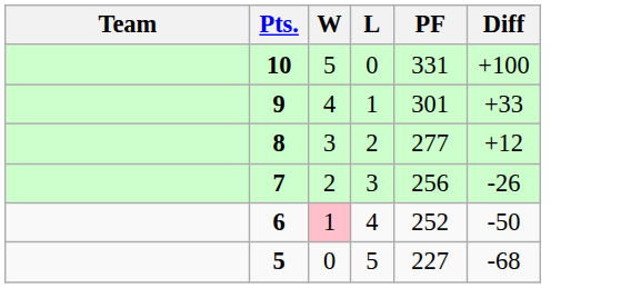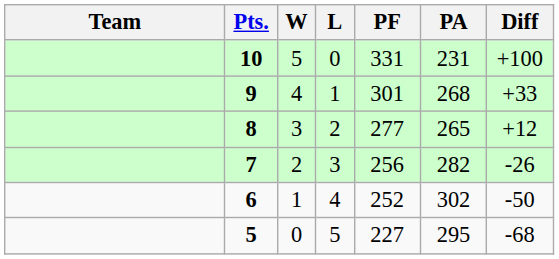+ column: PA | 231 | 268 | 265 | 282 | 302 | 295
6 | W: pink background -> no background
